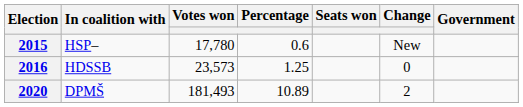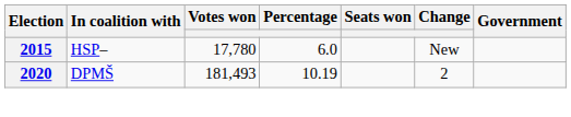2015 | Percentage: 0.6 -> 6.0
- row: 2016 | HDSSB | 23,573 | 1.25 | 0
2020 | Percentage: 10.89 -> 10.19
